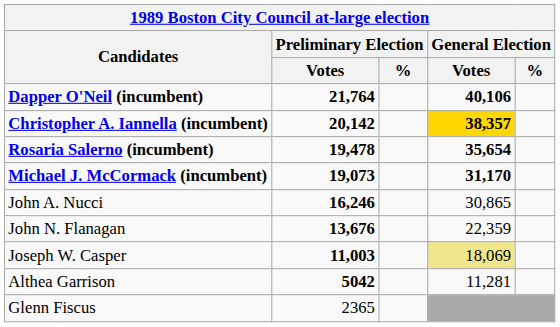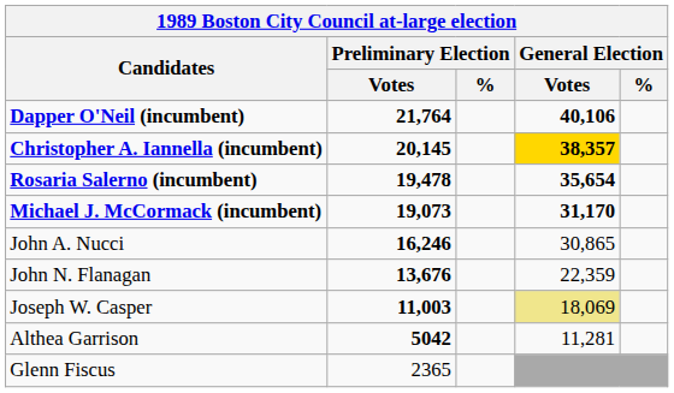Christopher A. Iannella (incumbent) | Preliminary Election / Votes: 20,142 -> 20,145
